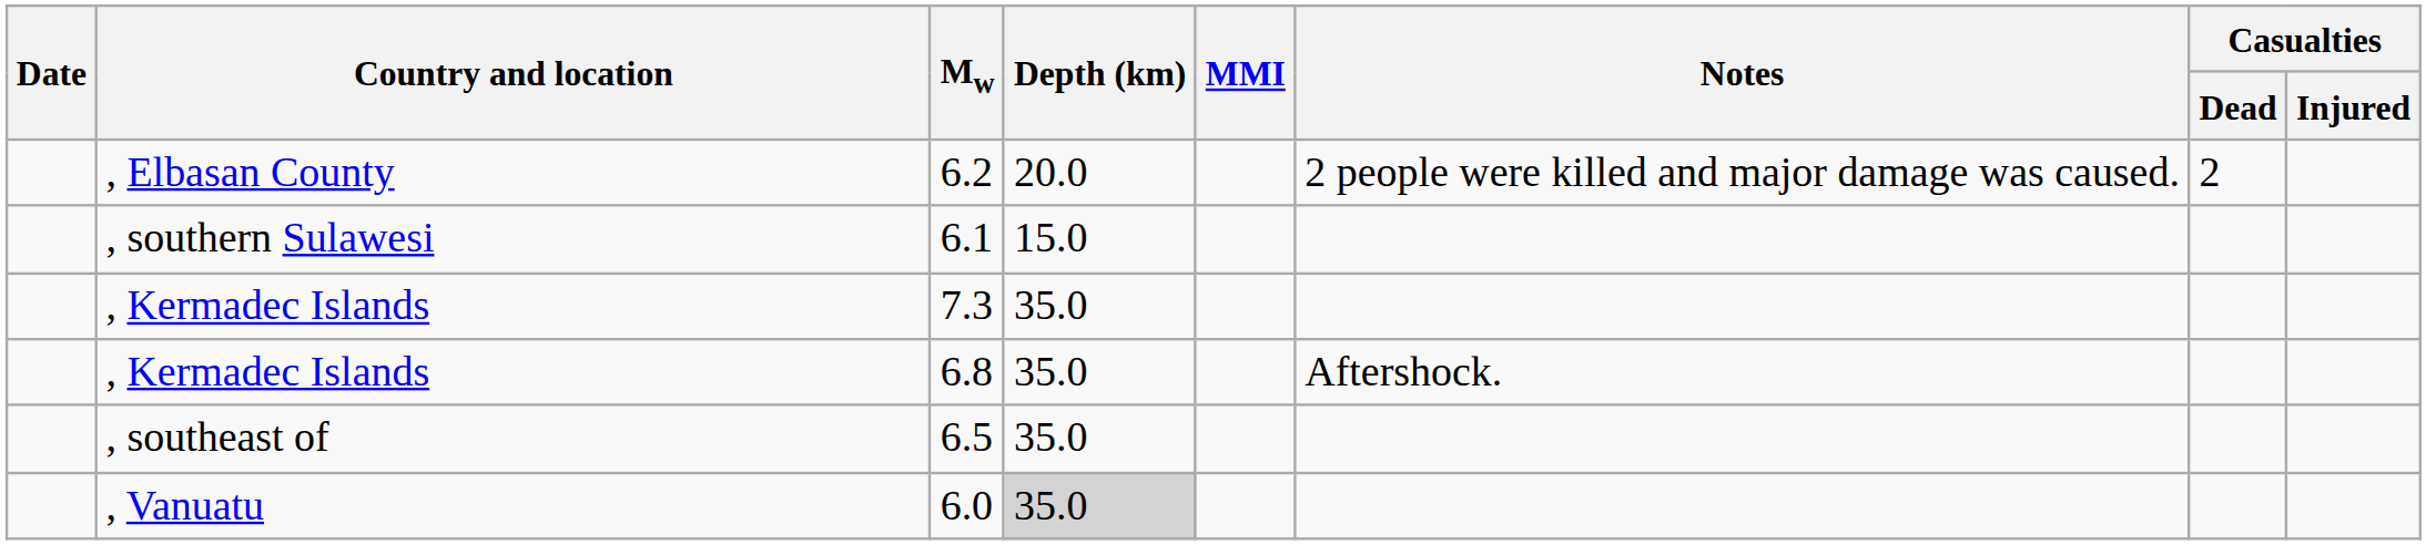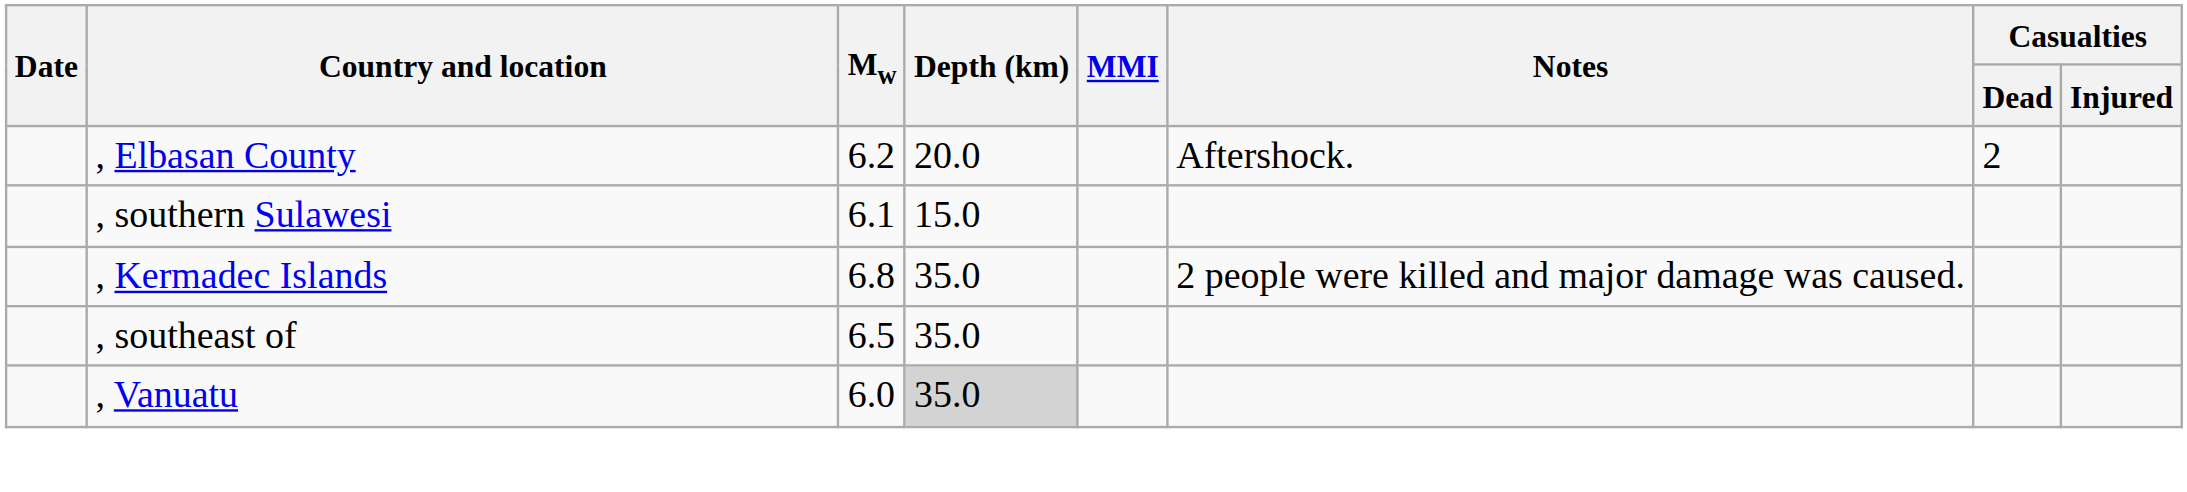6.2 | Notes: 2 people were killed and major damage was caused. -> Aftershock.
- row: , Kermadec Islands | 7.3 | 35.0
6.8 | Notes: Aftershock. -> 2 people were killed and major damage was caused.
